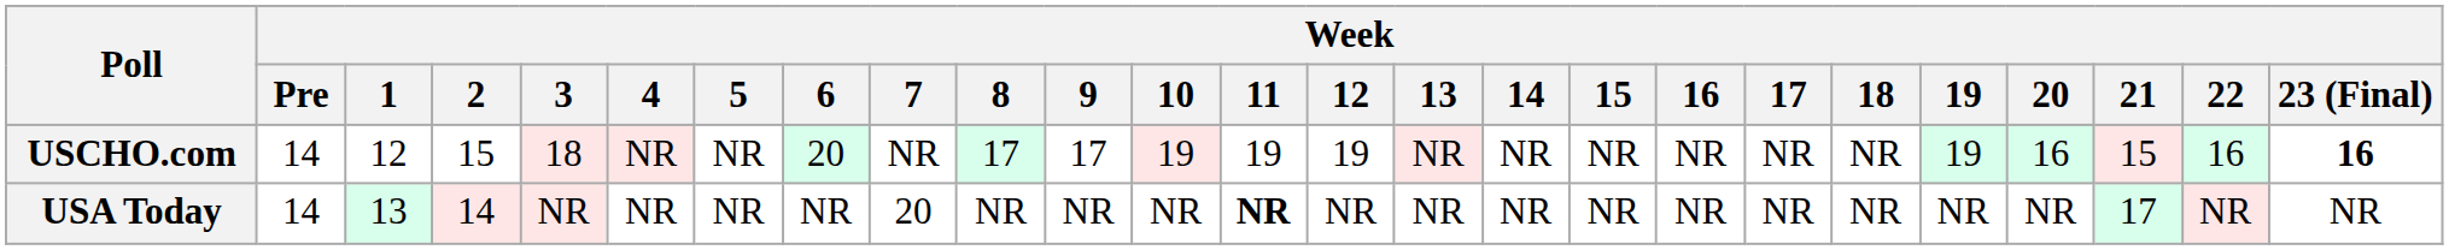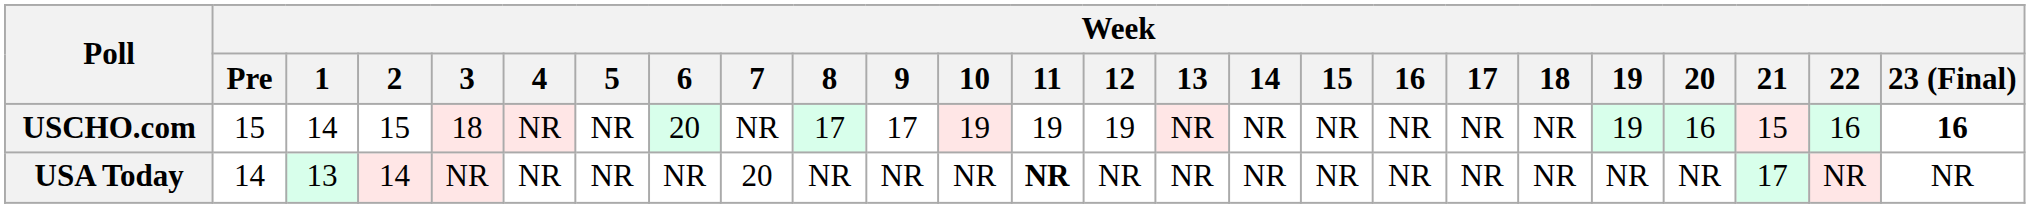USCHO.com | Week / Pre: 14 -> 15
USCHO.com | Week / 1: 12 -> 14
